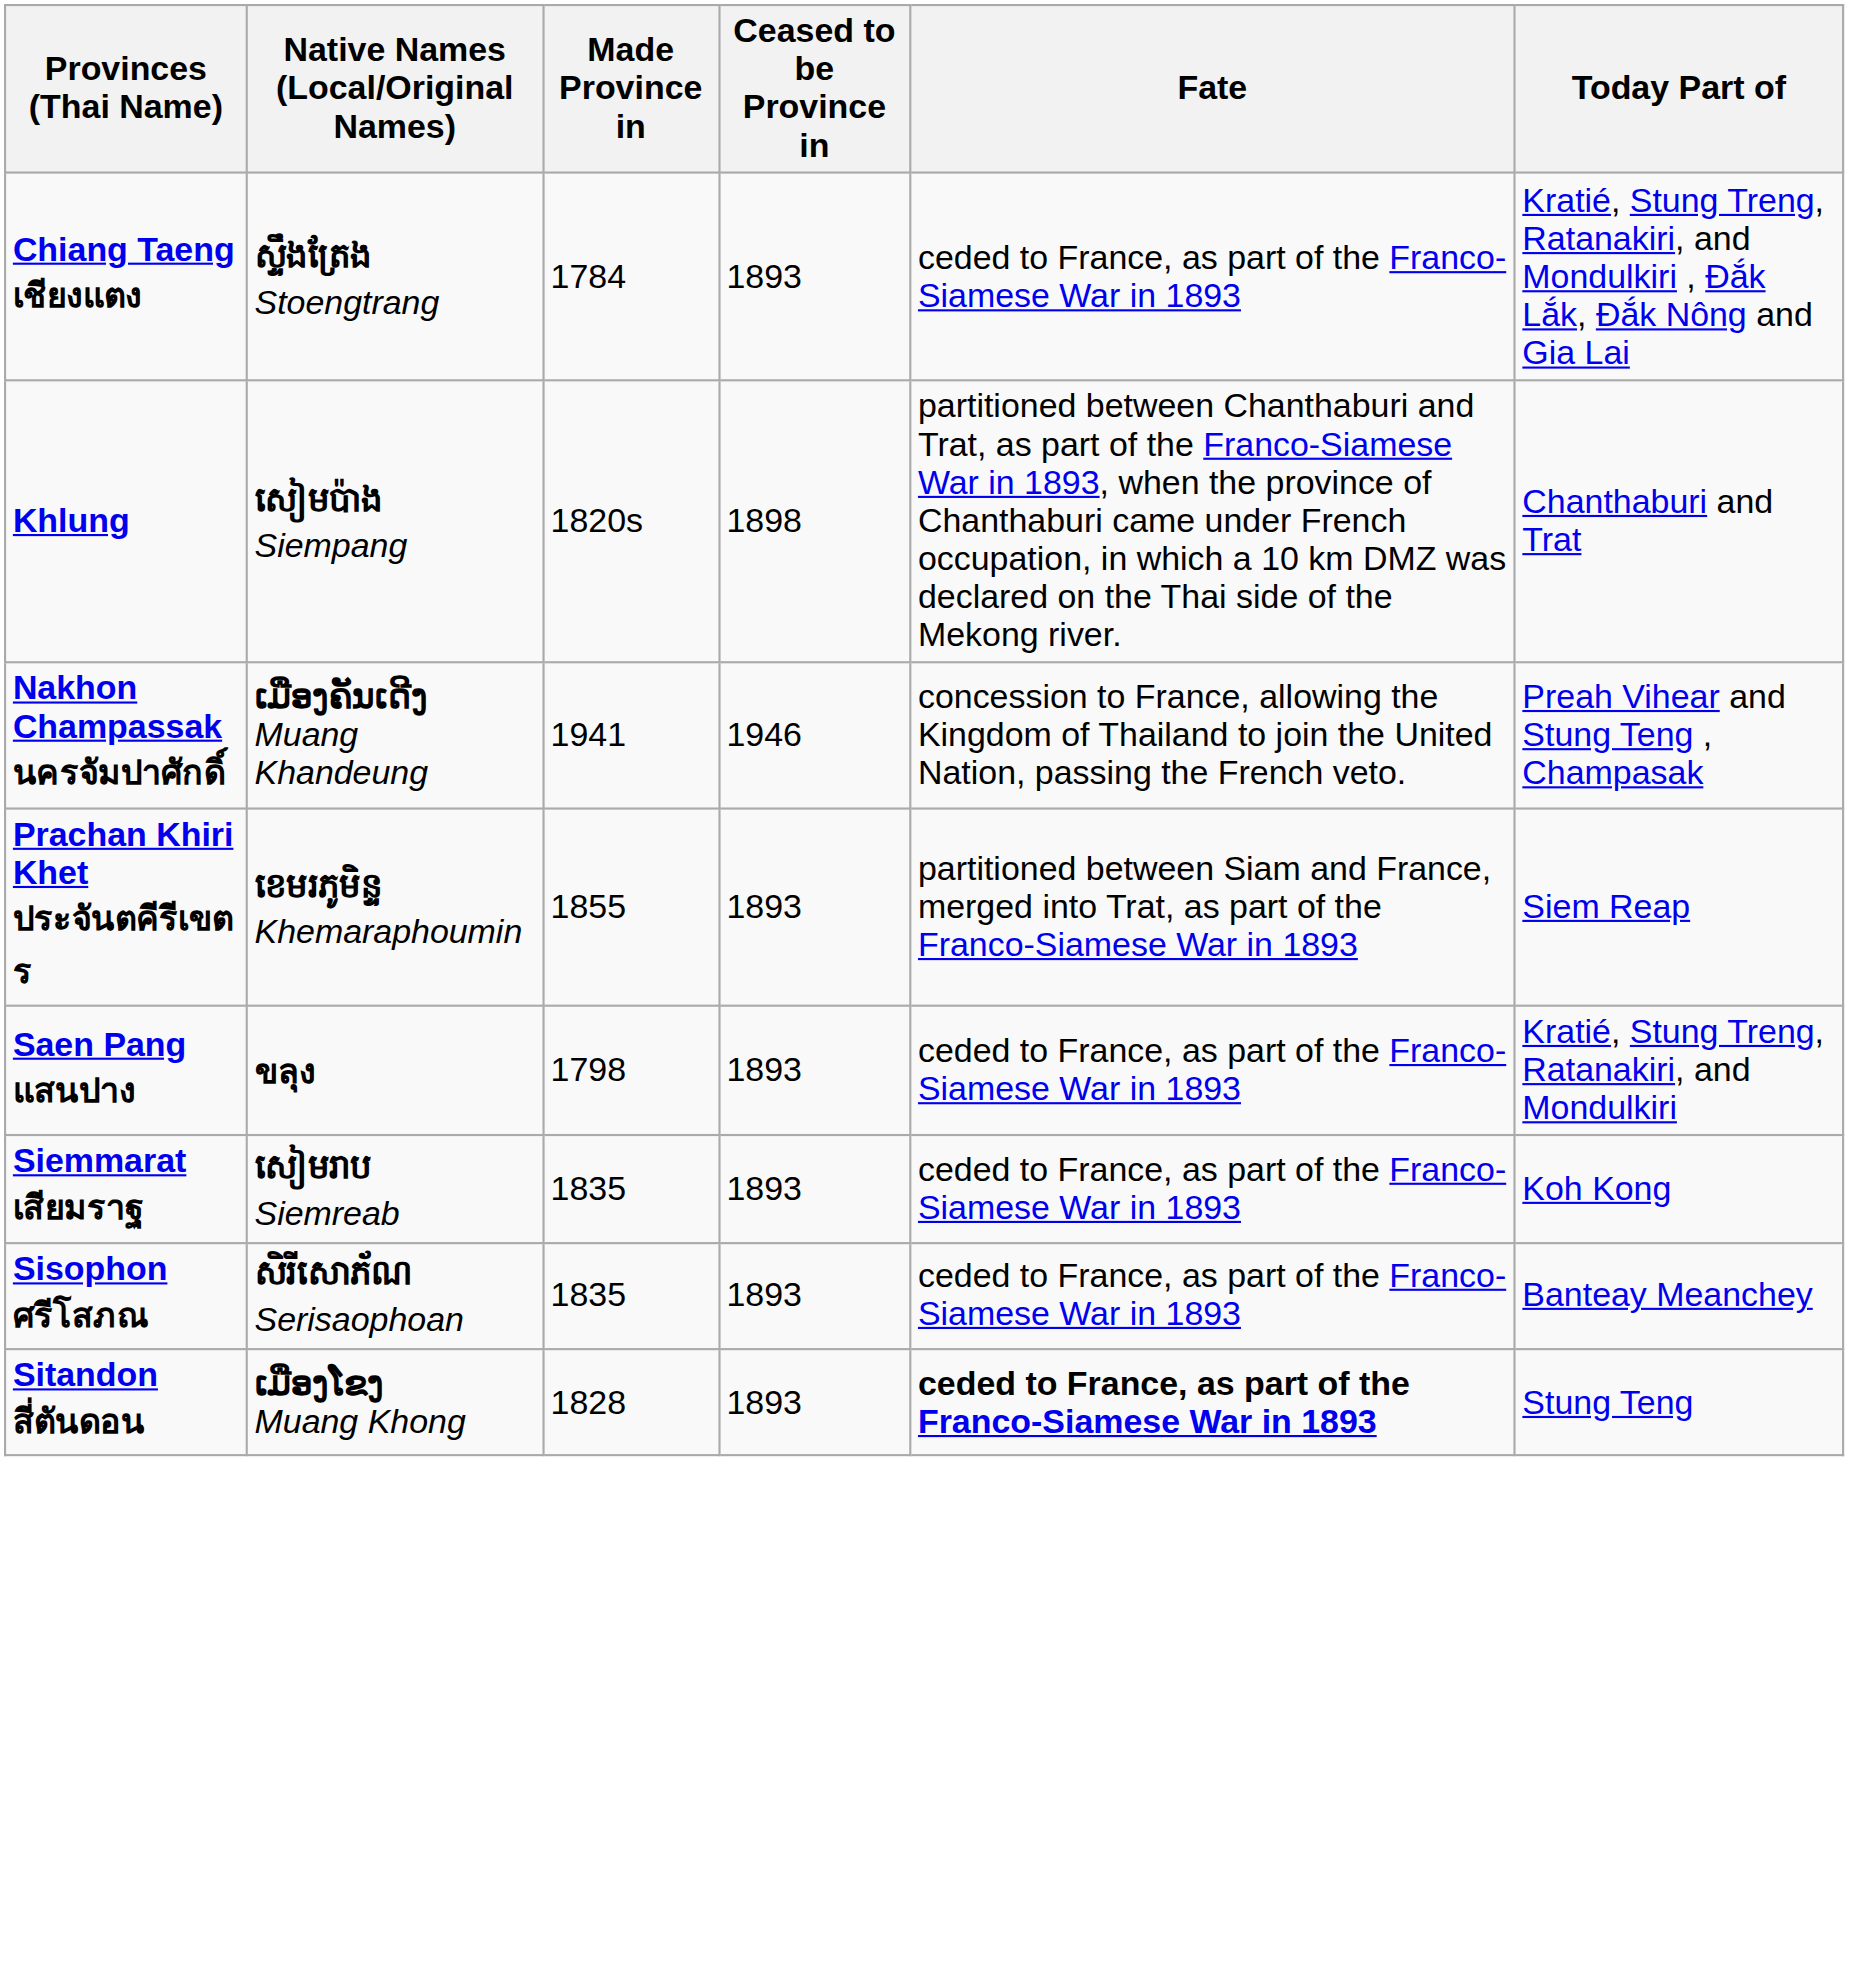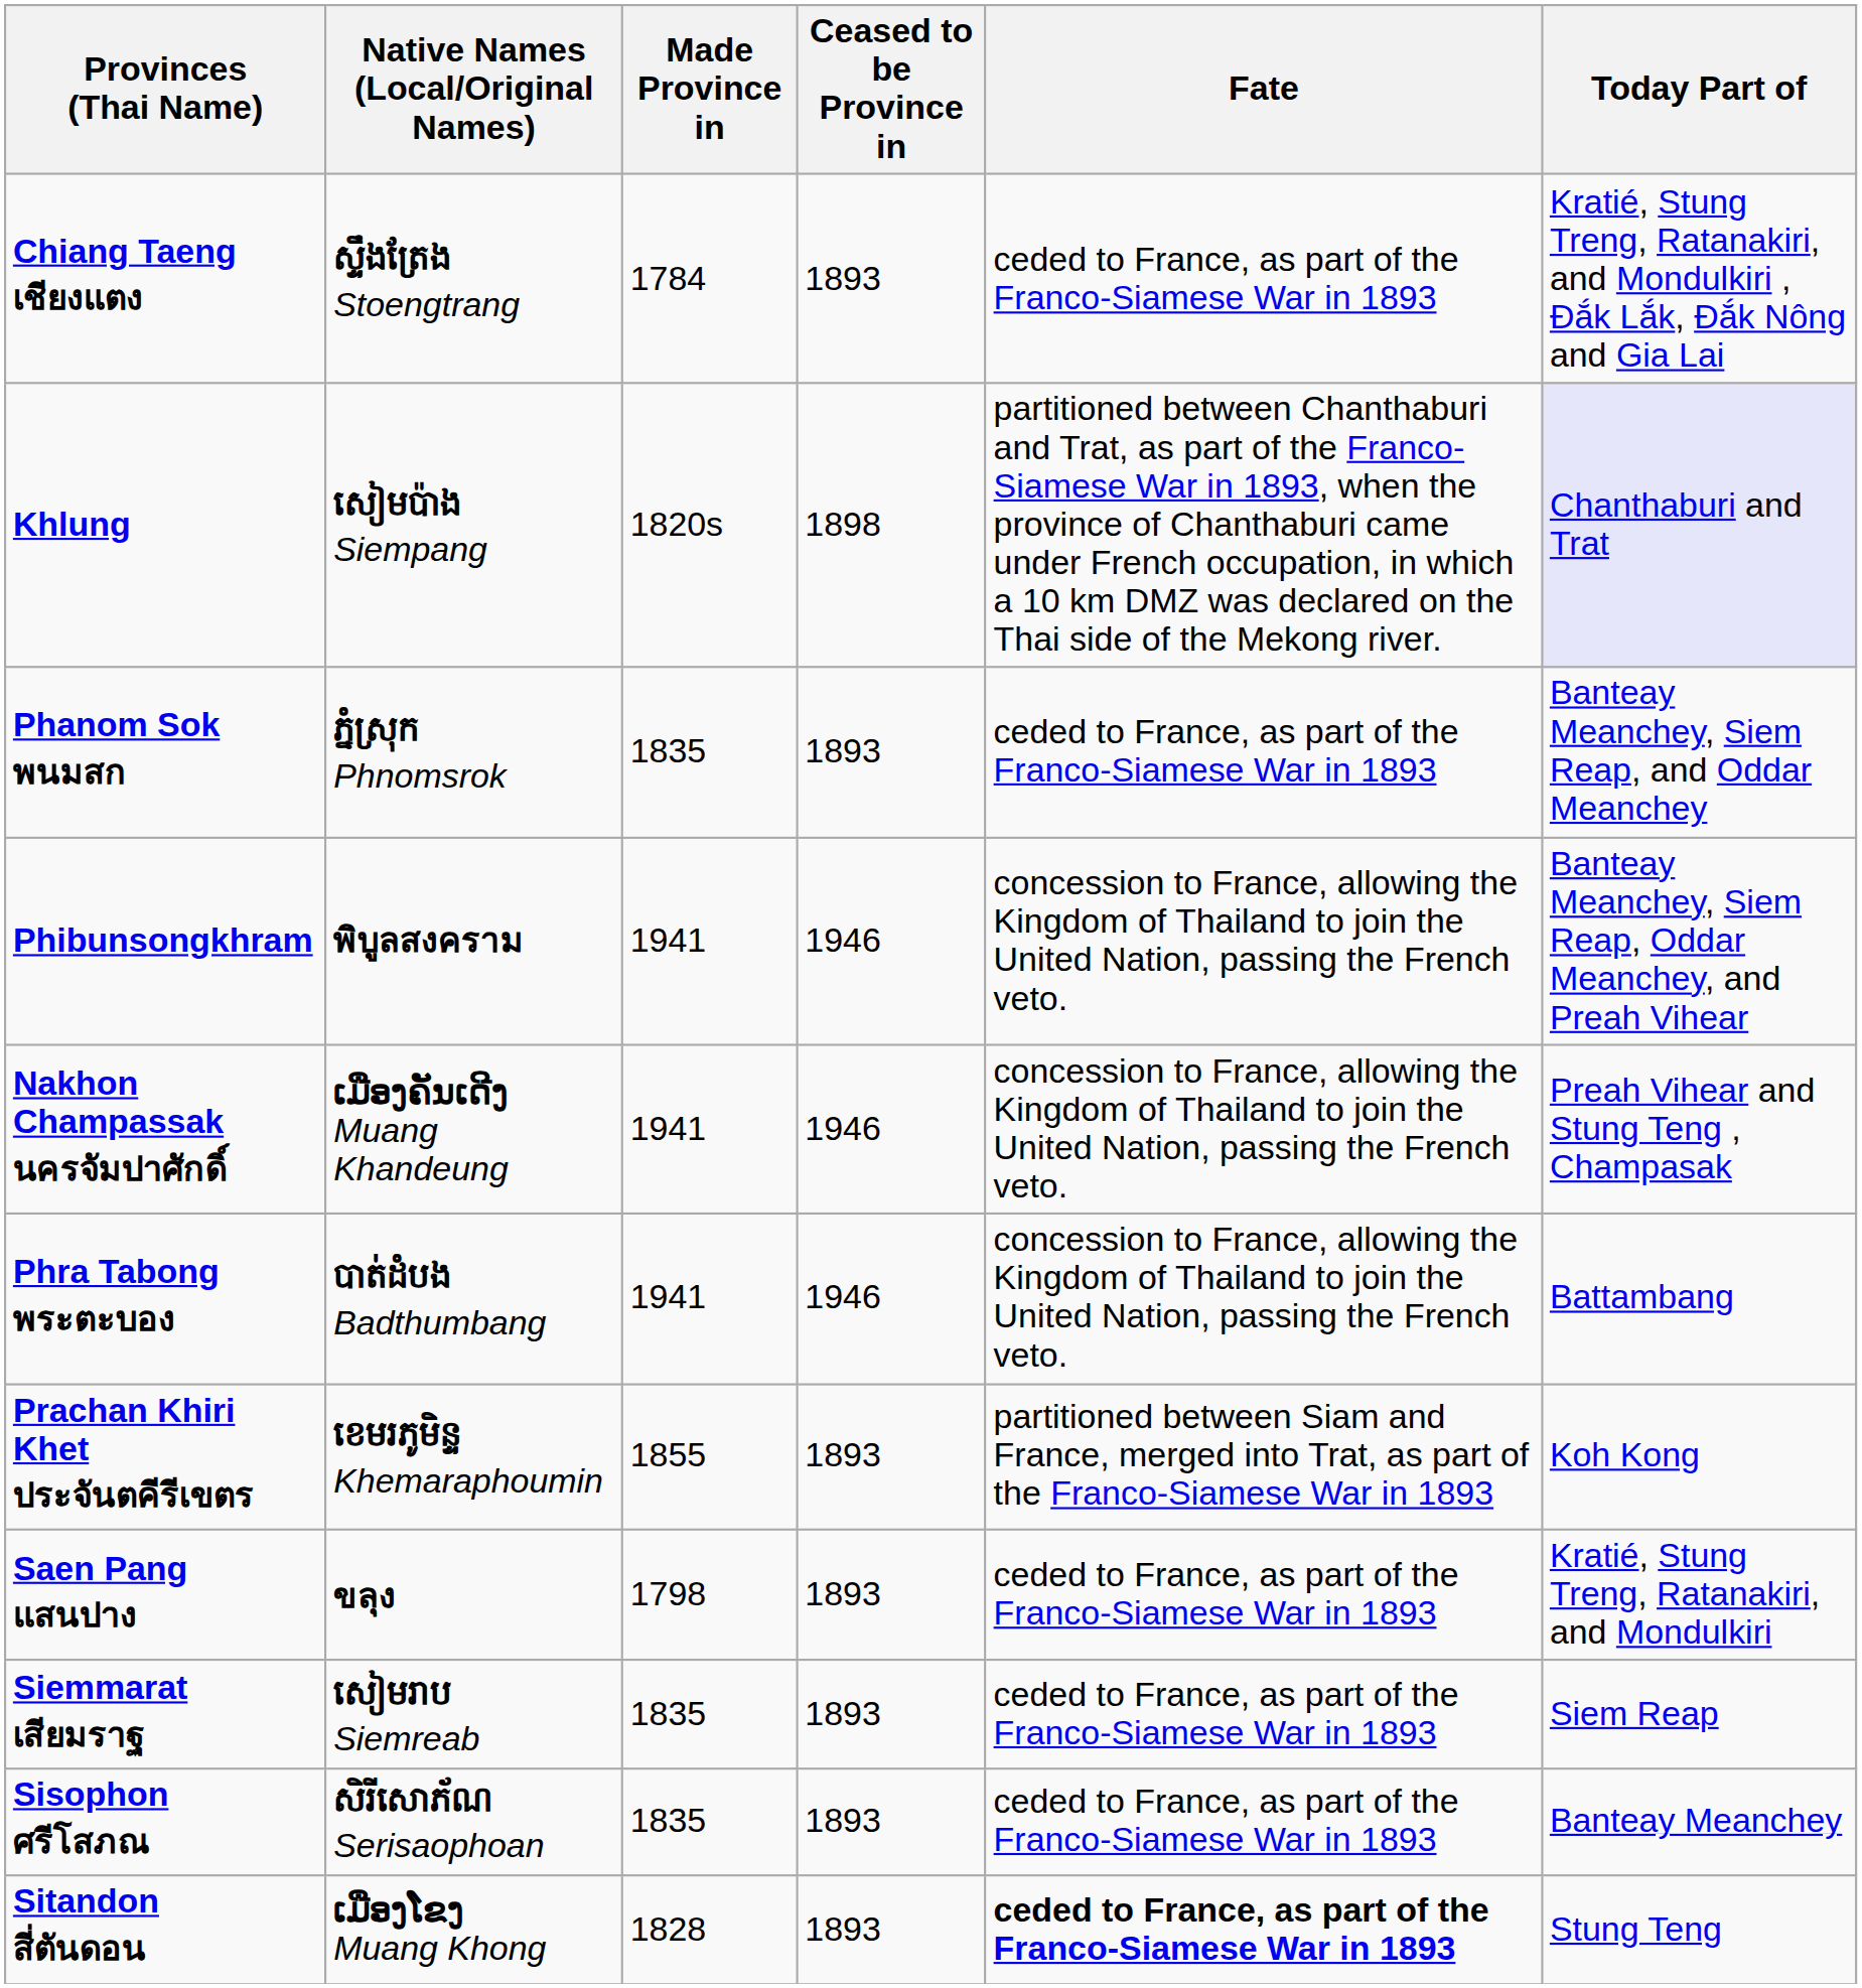Khlung | Today Part of: no background -> lavender background
+ row: Phanom Sok พนมสก | ភ្នំស្រុក Phnomsrok | 1835 | 1893 | ceded to France, as part of the Franco-Siamese War in 1893 | Banteay Meanchey, Siem Reap, and Oddar Meanchey
+ row: Phibunsongkhram | พิบูลสงคราม | 1941 | 1946 | concession to France, allowing the Kingdom of Thailand to join the United Nation, passing the French veto. | Banteay Meanchey, Siem Reap, Oddar Meanchey, and Preah Vihear
+ row: Phra Tabong พระตะบอง | បាត់ដំបង Badthumbang | 1941 | 1946 | concession to France, allowing the Kingdom of Thailand to join the United Nation, passing the French veto. | Battambang
Prachan Khiri Khet ประจันตคีรีเขตร | Today Part of: Siem Reap -> Koh Kong
Siemmarat เสียมราฐ | Today Part of: Koh Kong -> Siem Reap
